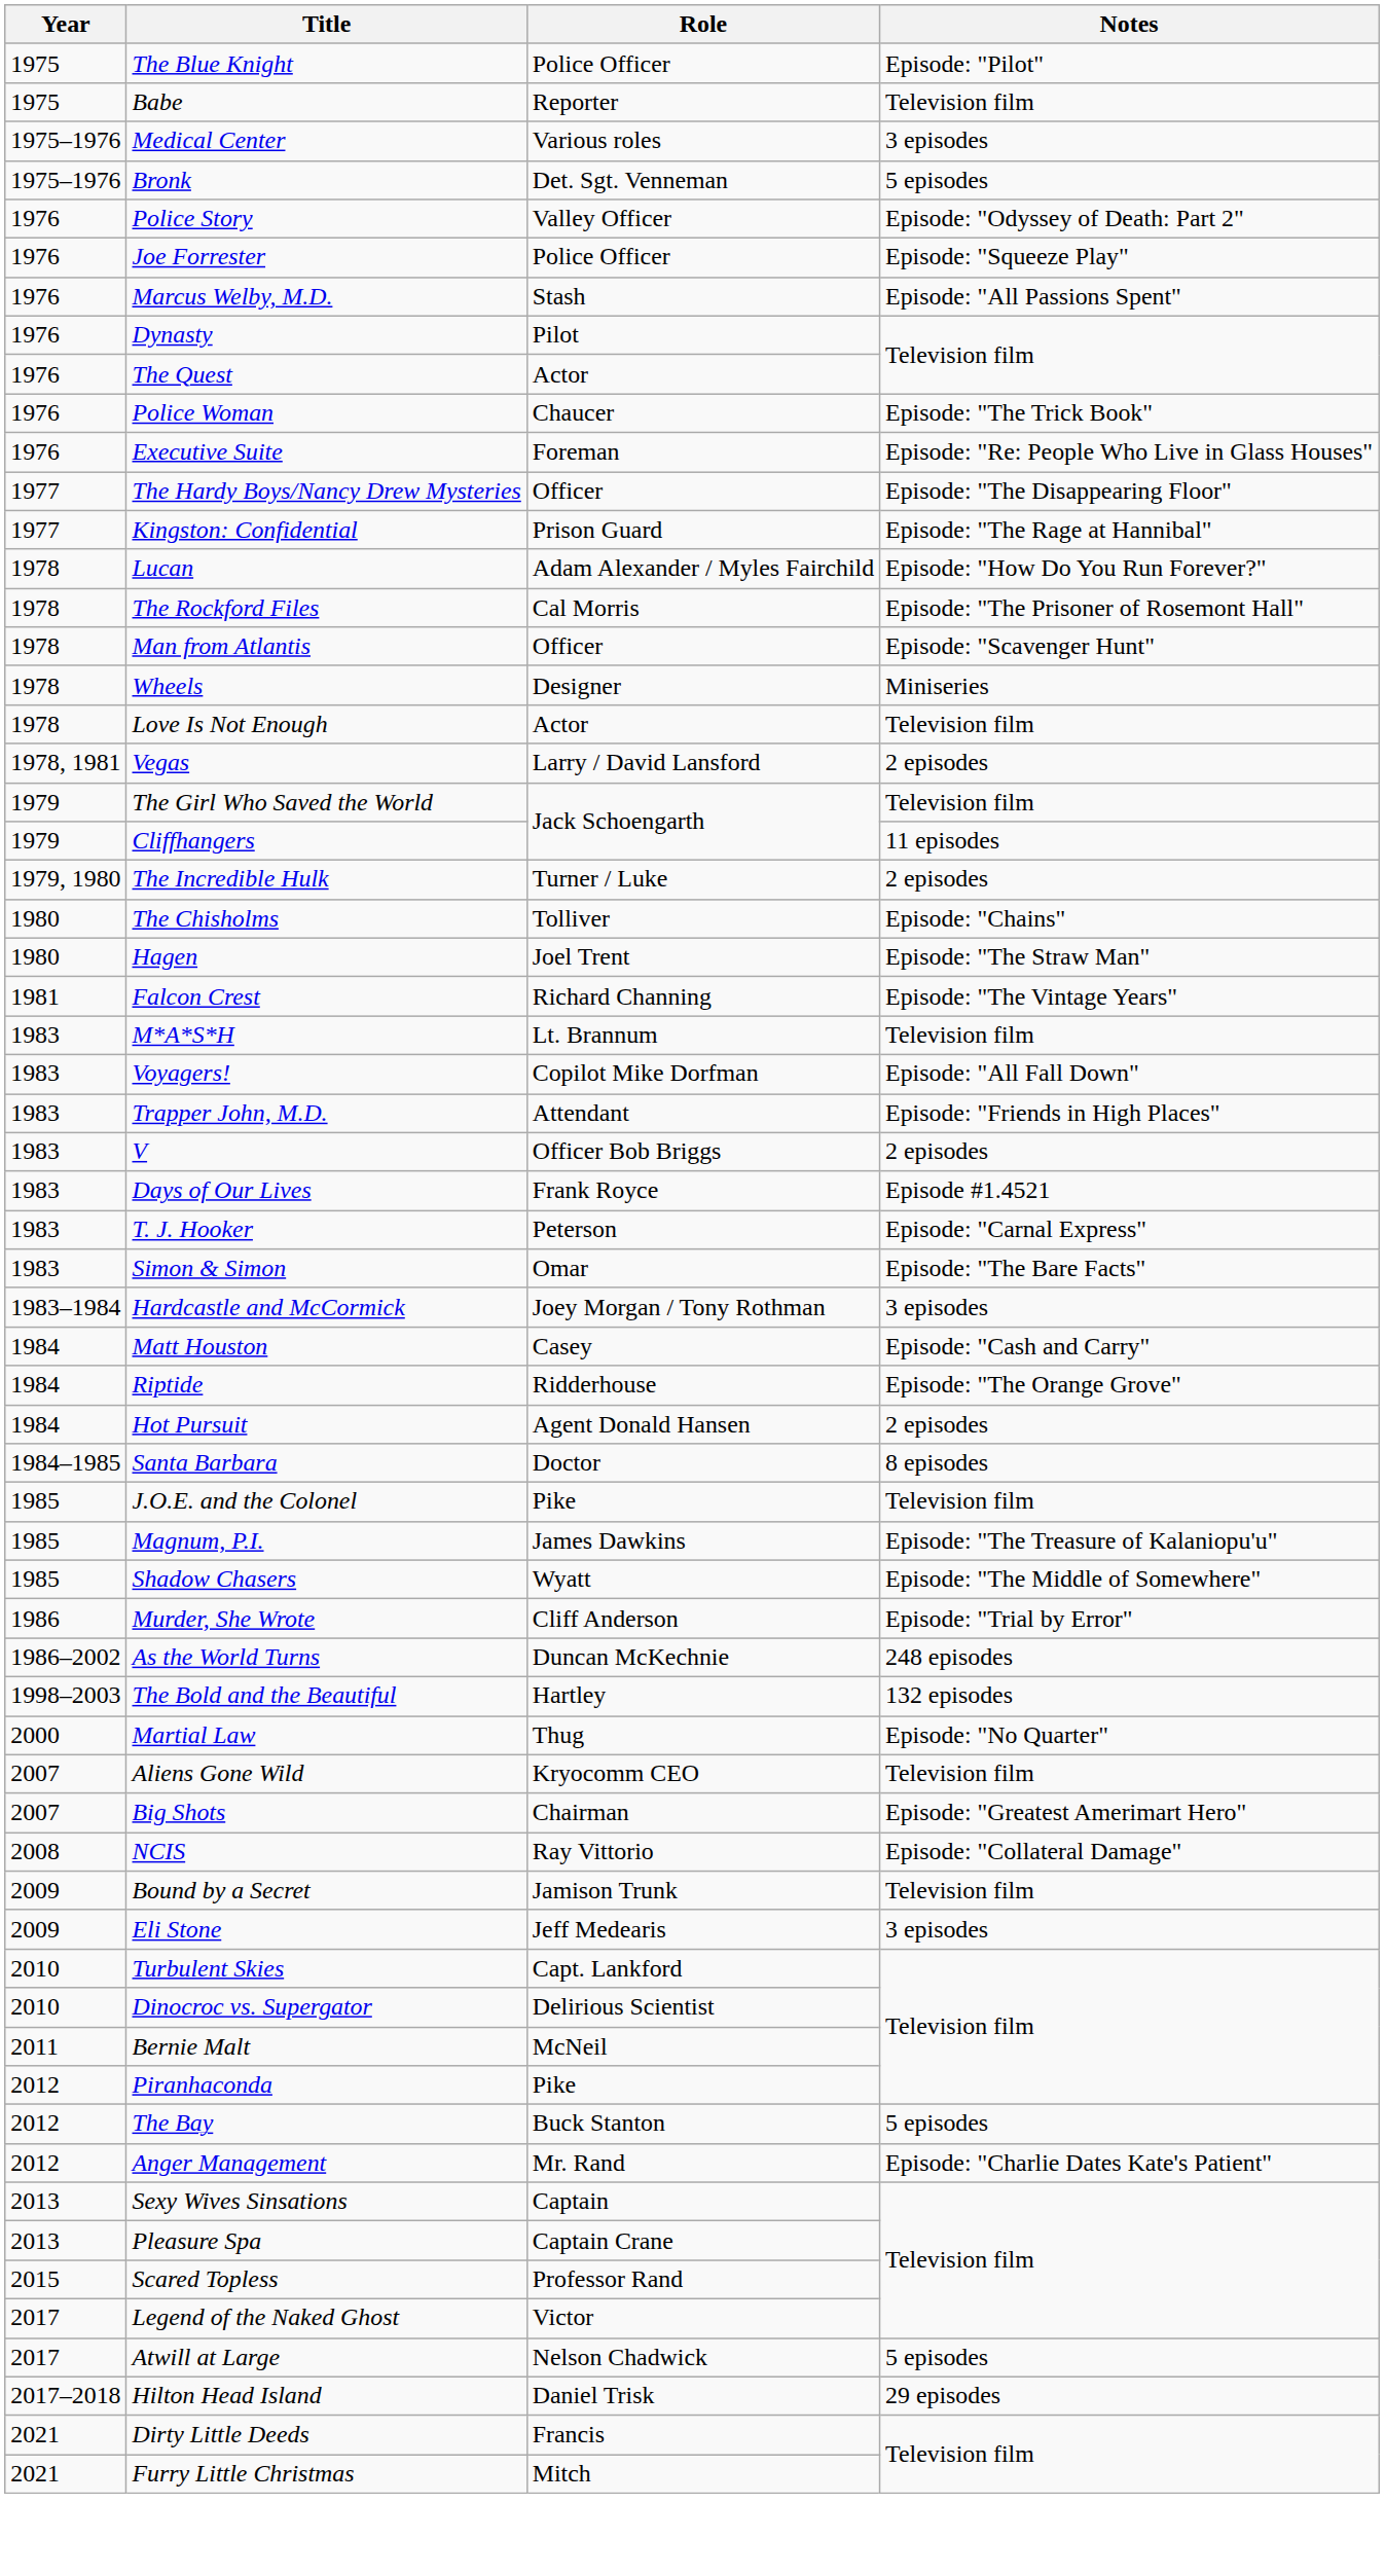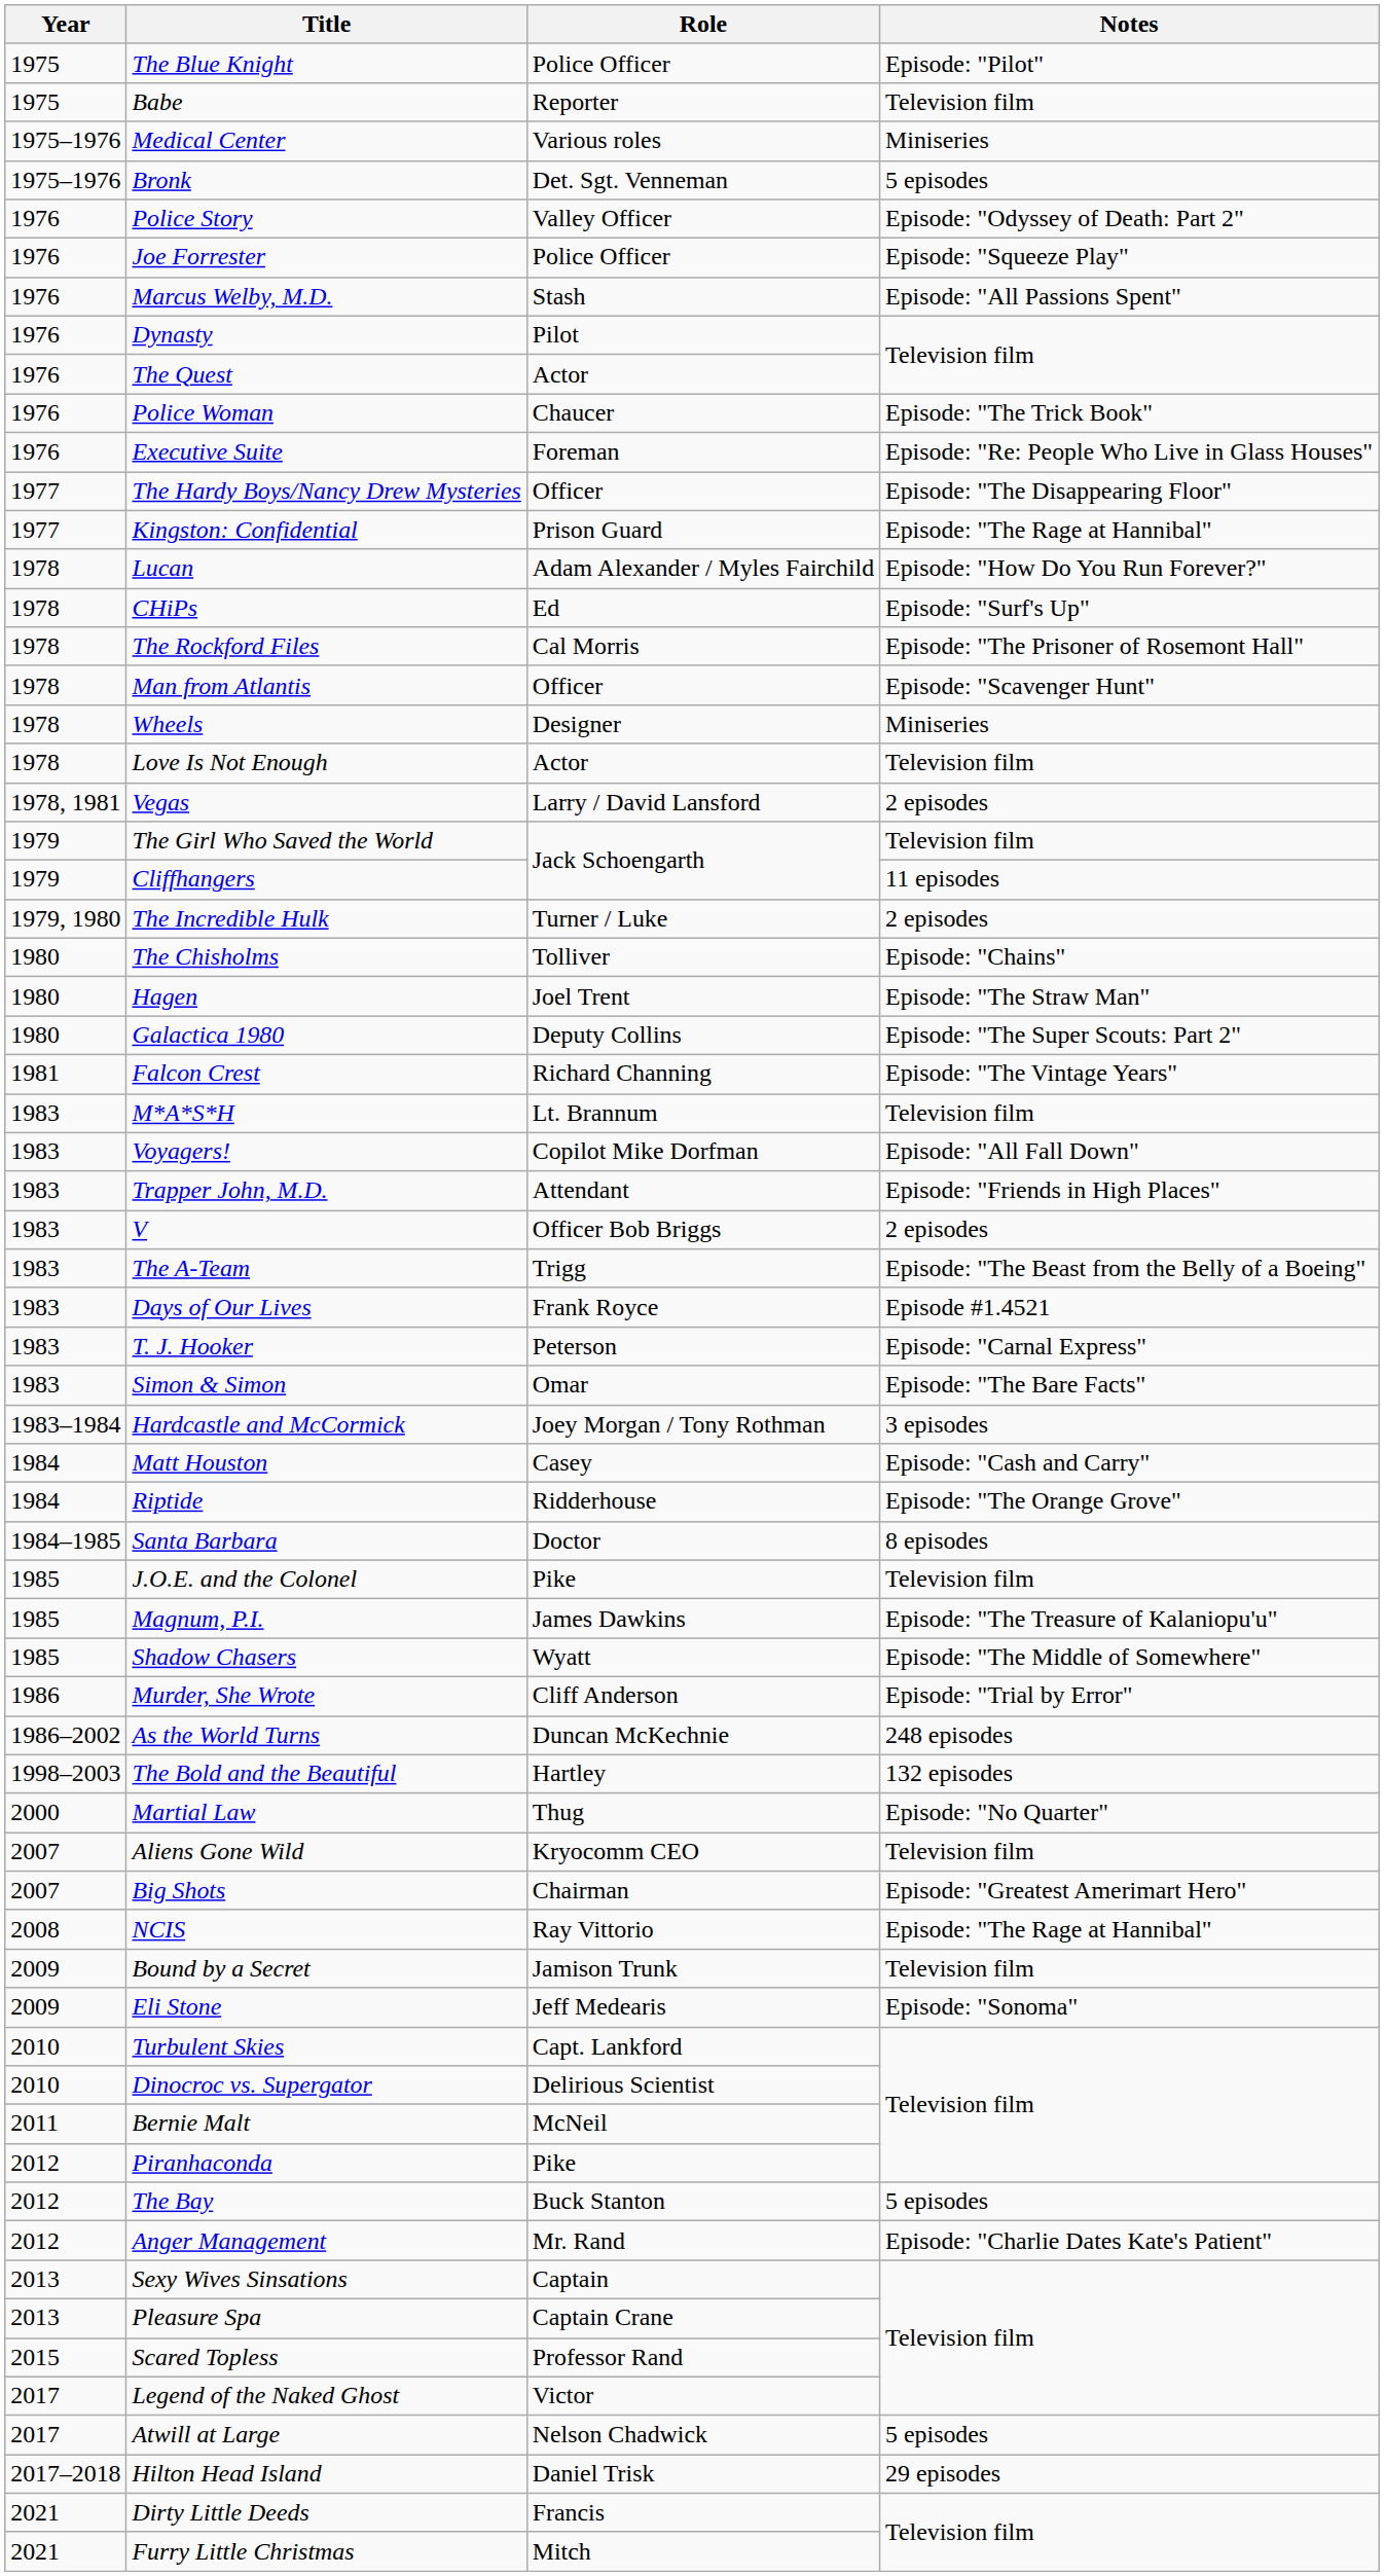Medical Center | Notes: 3 episodes -> Miniseries
+ row: 1978 | CHiPs | Ed | Episode: "Surf's Up"
+ row: 1980 | Galactica 1980 | Deputy Collins | Episode: "The Super Scouts: Part 2"
+ row: 1983 | The A-Team | Trigg | Episode: "The Beast from the Belly of a Boeing"
- row: 1984 | Hot Pursuit | Agent Donald Hansen | 2 episodes
NCIS | Notes: Episode: "Collateral Damage" -> Episode: "The Rage at Hannibal"
Eli Stone | Notes: 3 episodes -> Episode: "Sonoma"
